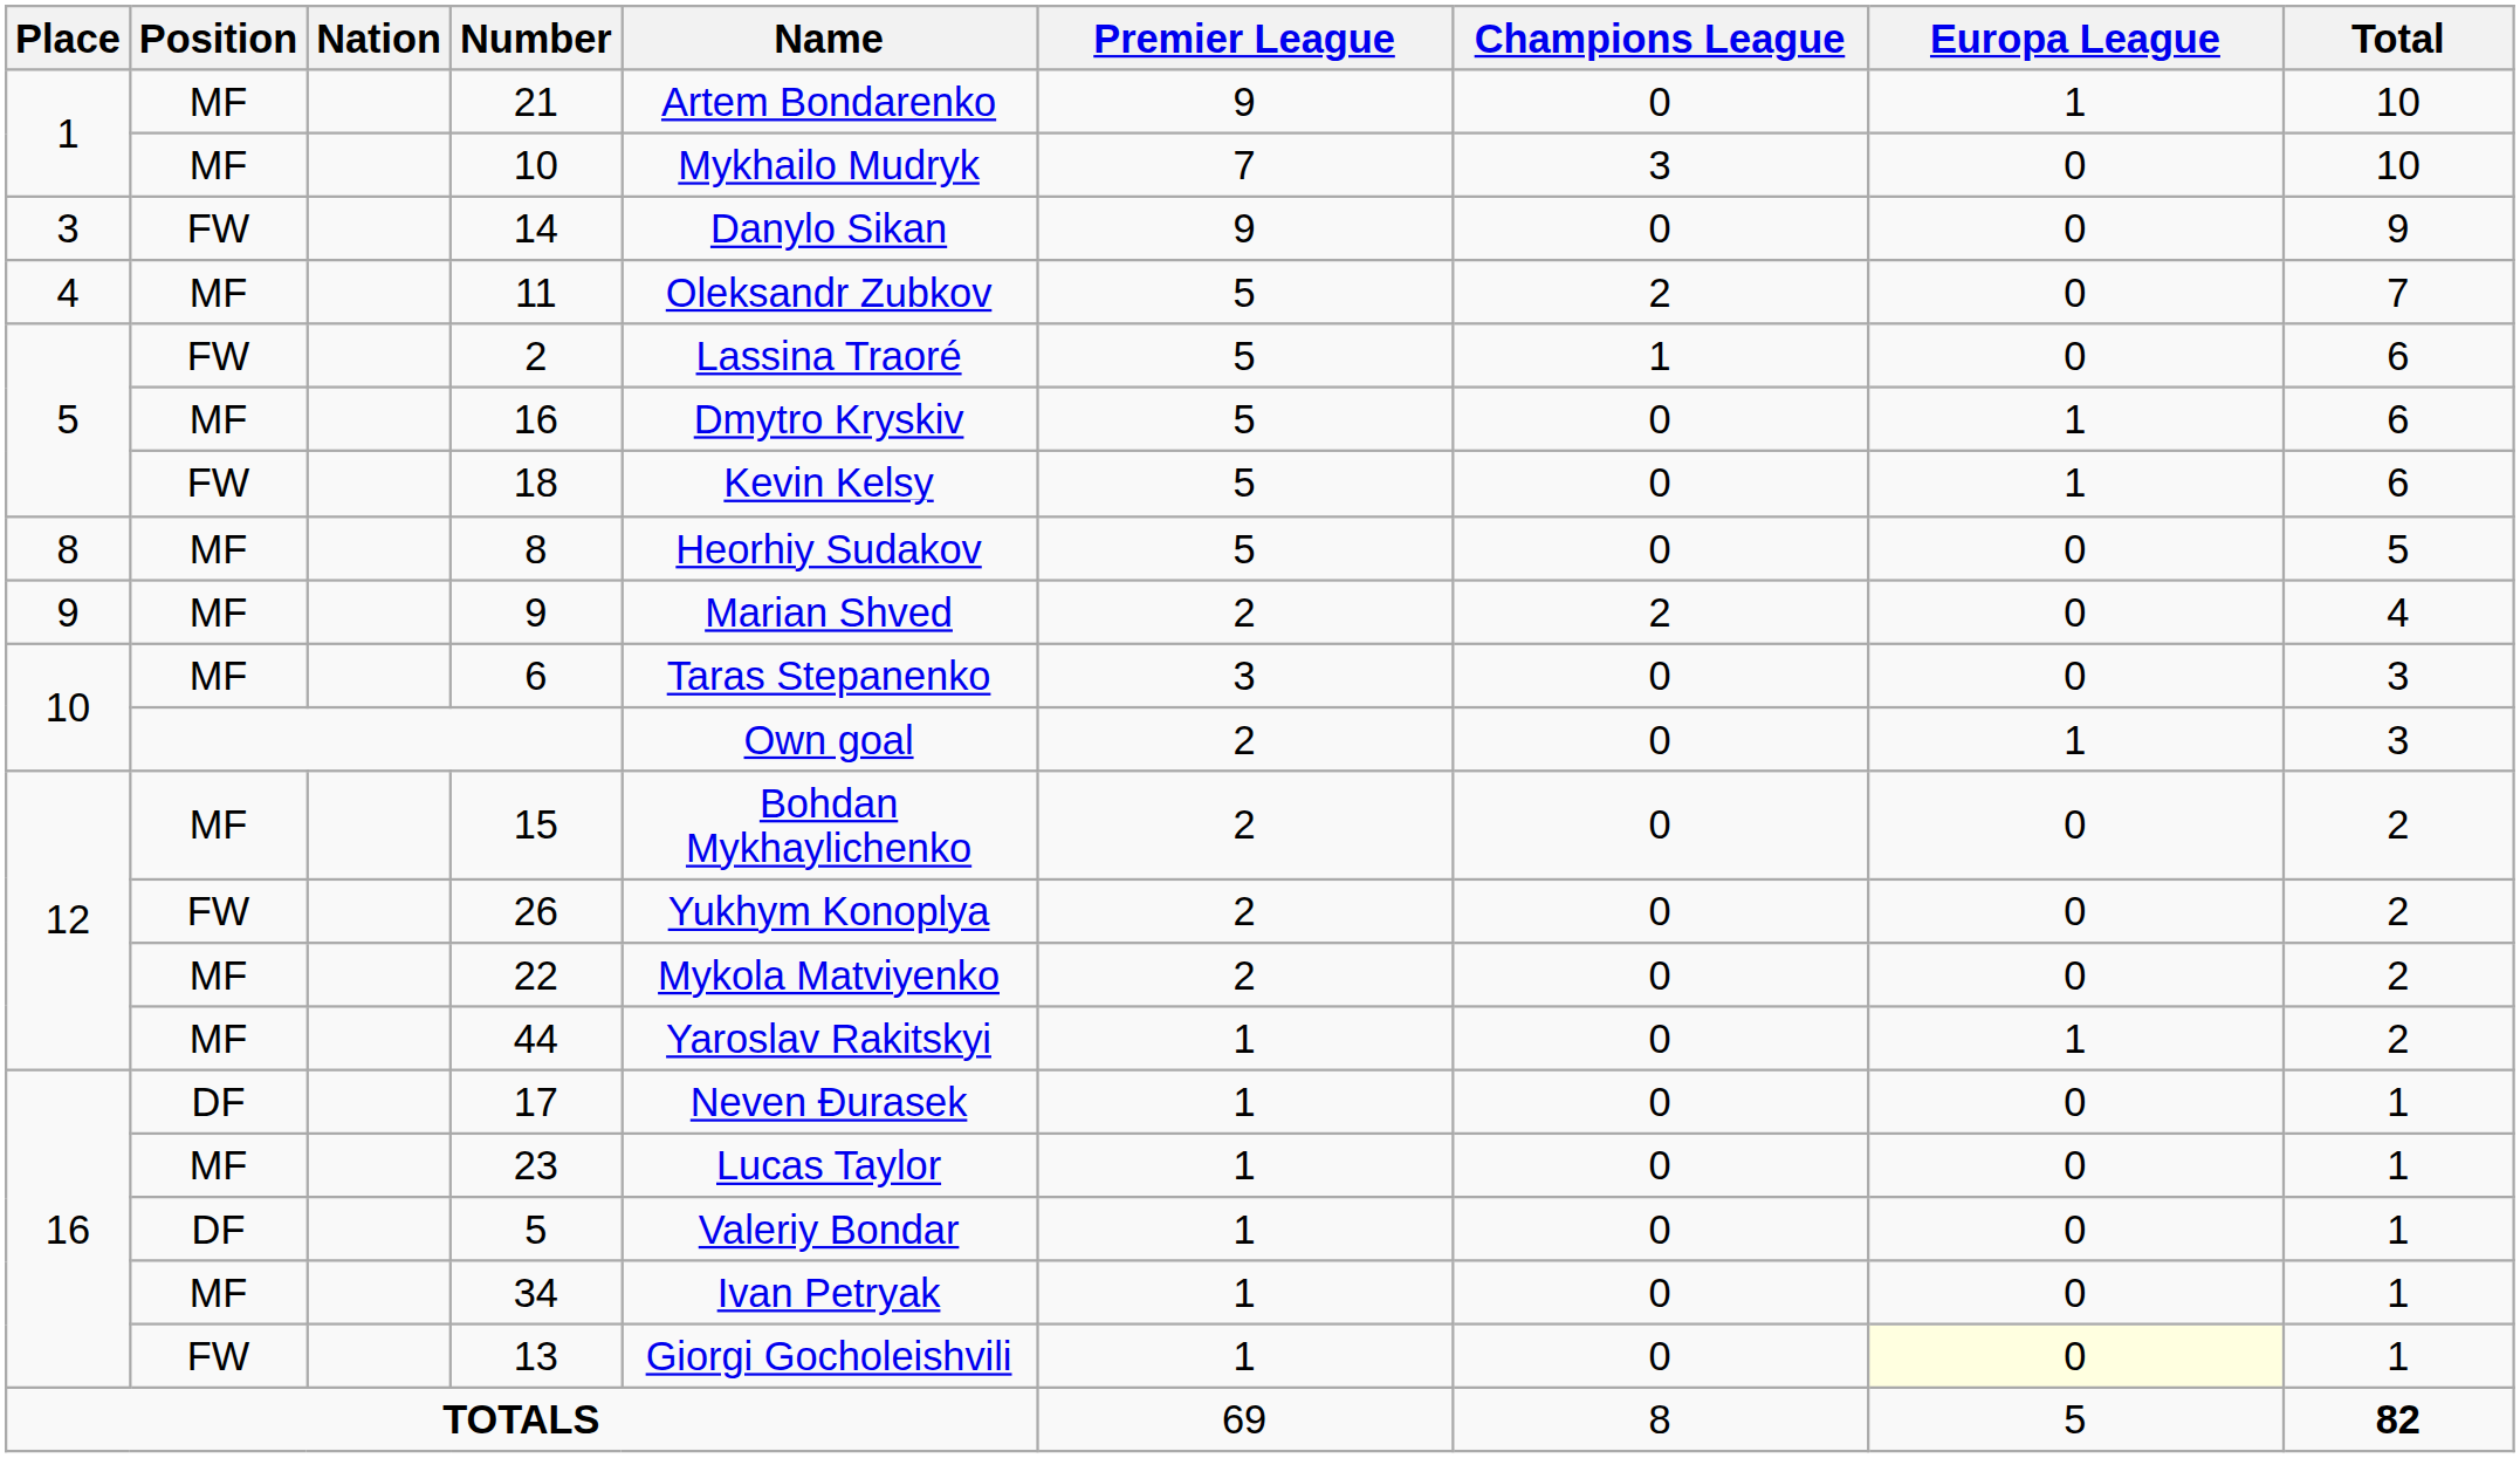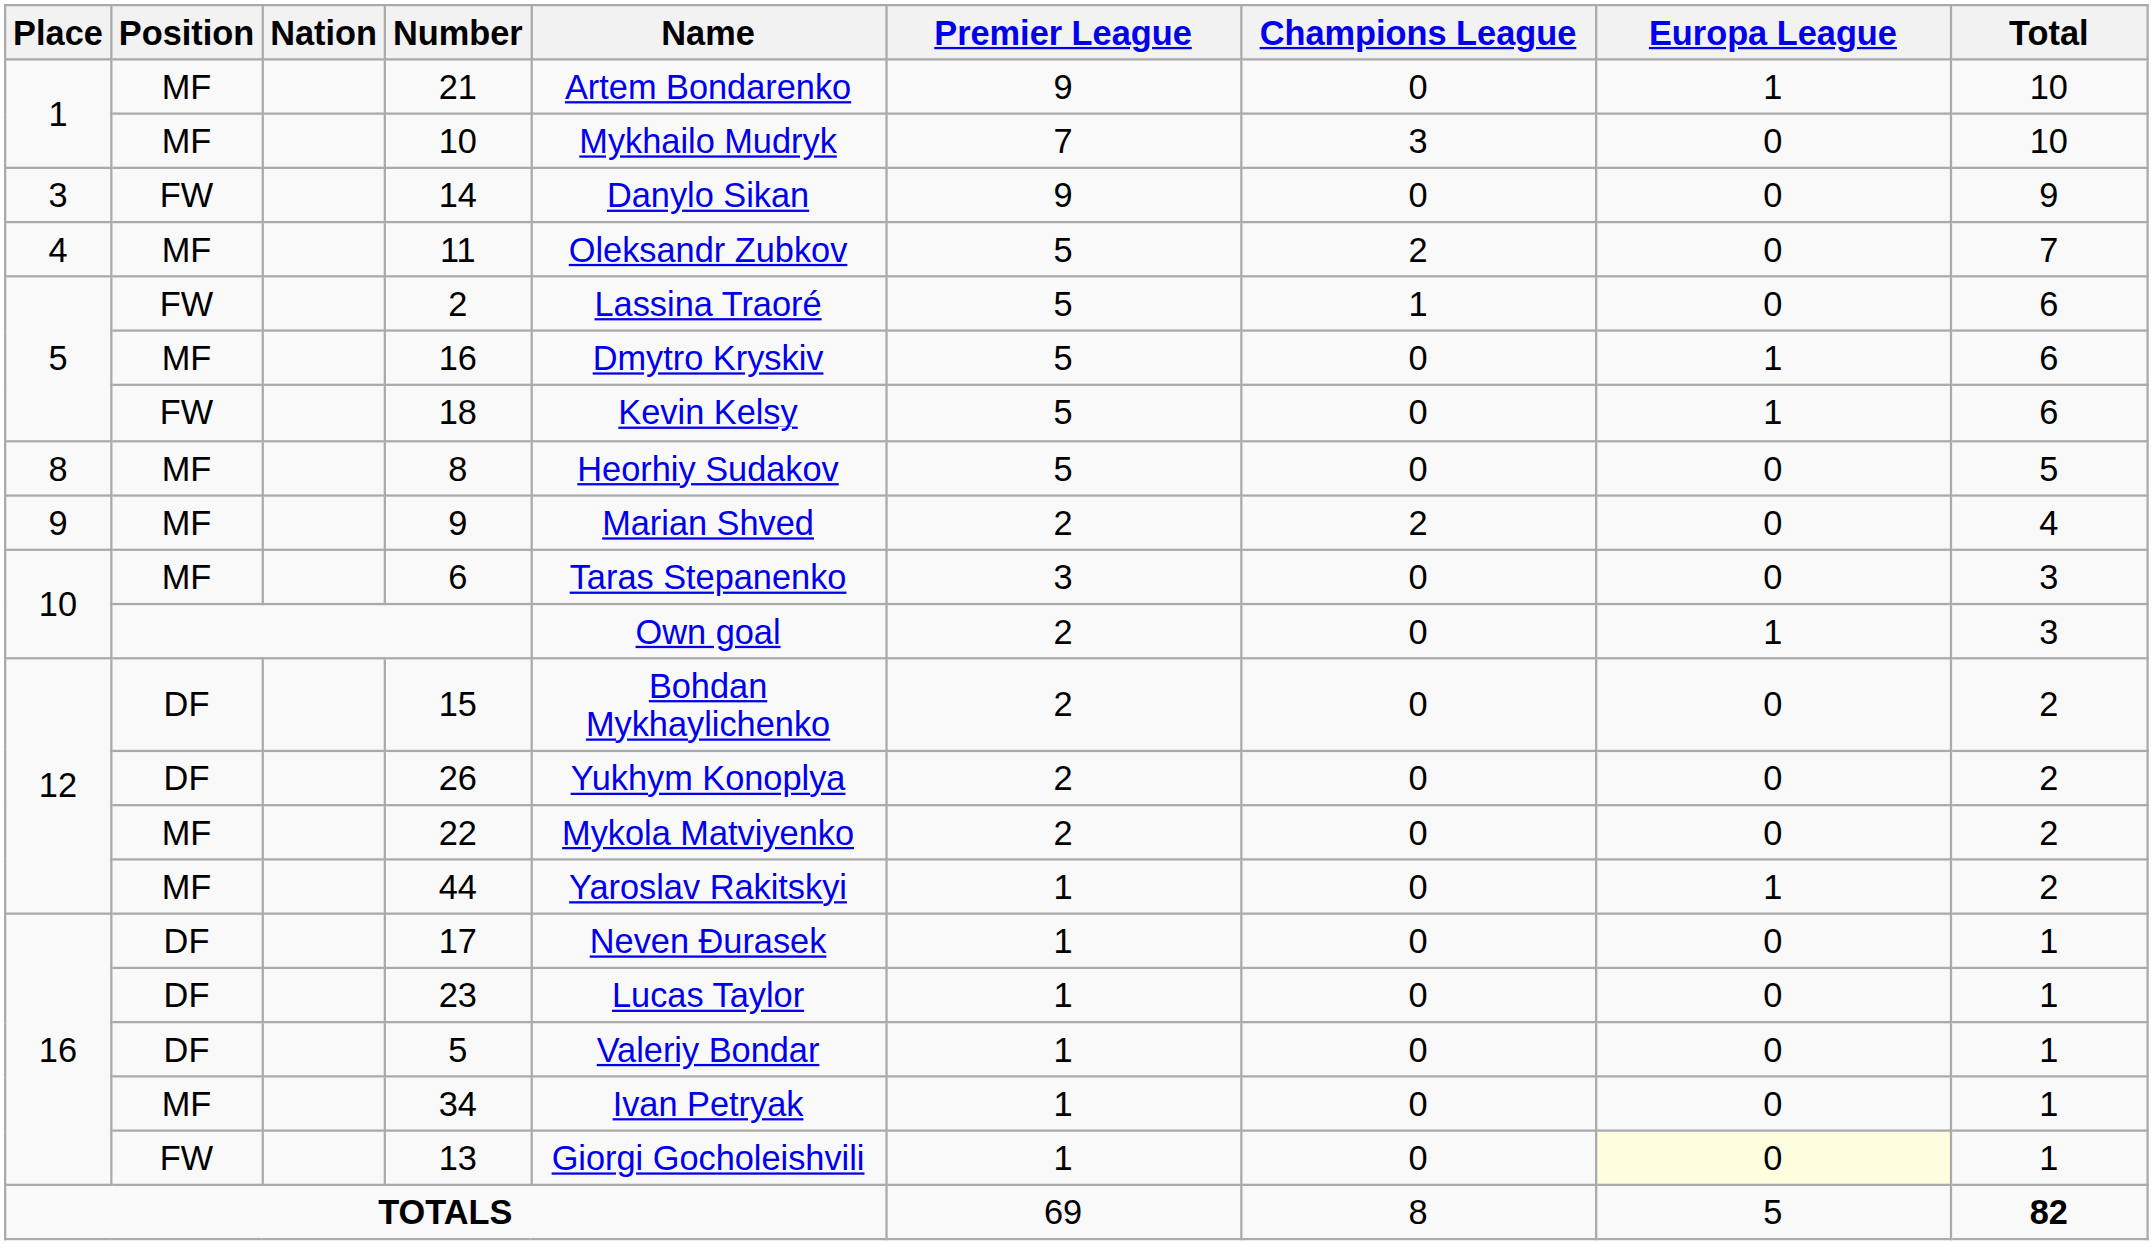15 | Position: MF -> DF
26 | Position: FW -> DF
23 | Position: MF -> DF
